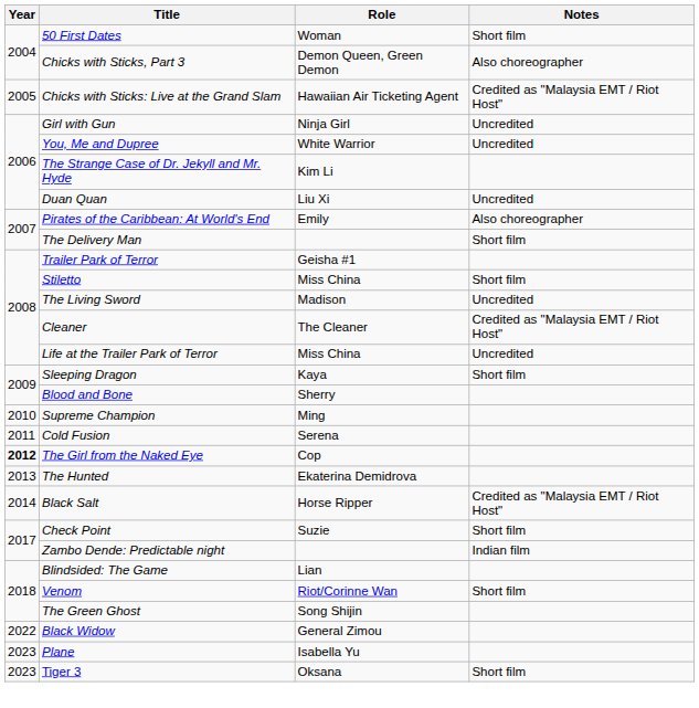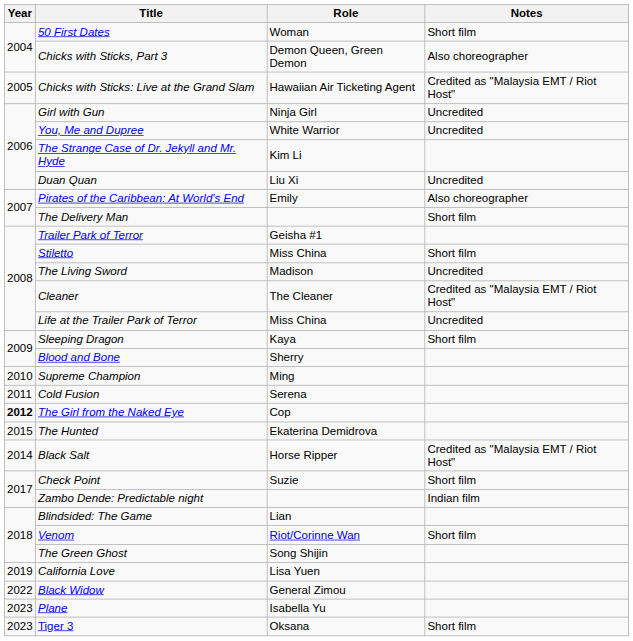The Hunted | Year: 2013 -> 2015
+ row: 2019 | California Love | Lisa Yuen
